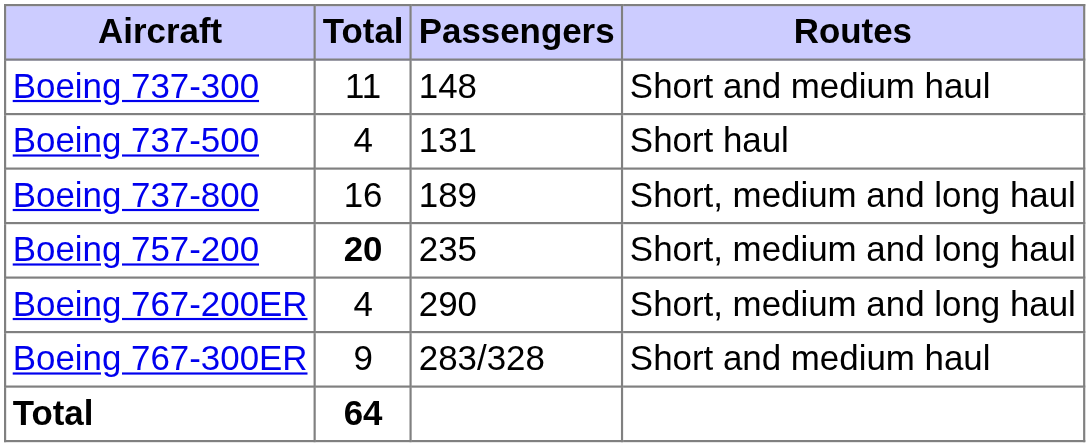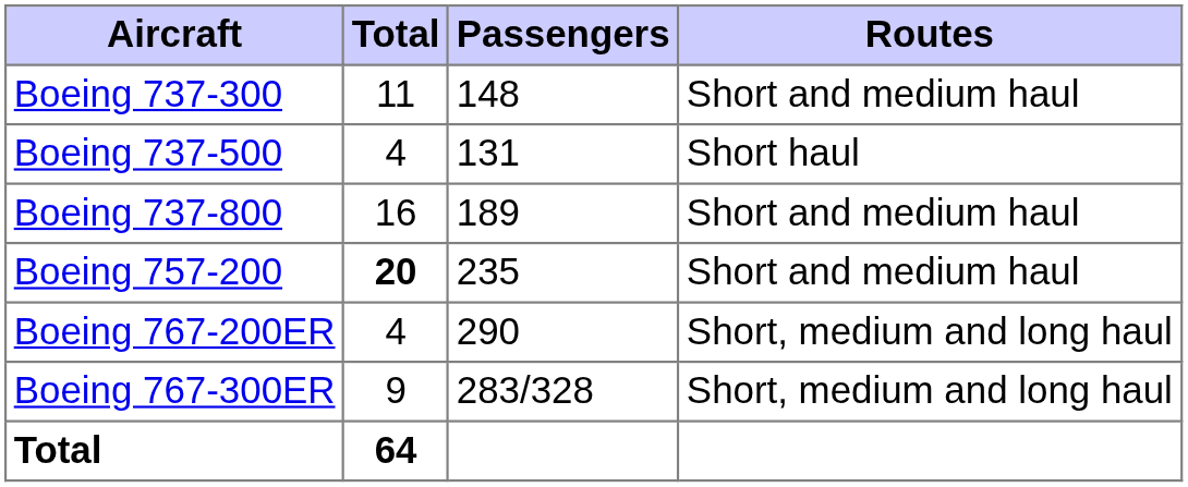Boeing 737-800 | Routes: Short, medium and long haul -> Short and medium haul
Boeing 757-200 | Routes: Short, medium and long haul -> Short and medium haul
Boeing 767-300ER | Routes: Short and medium haul -> Short, medium and long haul
